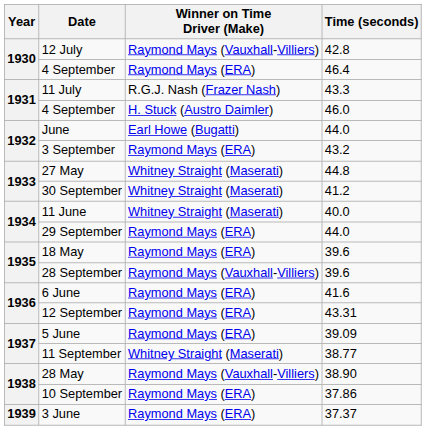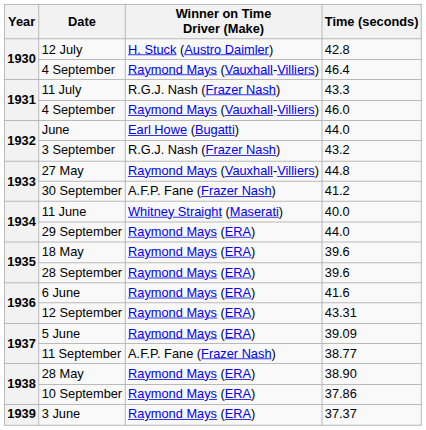12 July | Winner on Time Driver (Make): Raymond Mays (Vauxhall-Villiers) -> H. Stuck (Austro Daimler)
4 September / 46.4 | Winner on Time Driver (Make): Raymond Mays (ERA) -> Raymond Mays (Vauxhall-Villiers)
4 September / 46.0 | Winner on Time Driver (Make): H. Stuck (Austro Daimler) -> Raymond Mays (Vauxhall-Villiers)
3 September | Winner on Time Driver (Make): Raymond Mays (ERA) -> R.G.J. Nash (Frazer Nash)
27 May | Winner on Time Driver (Make): Whitney Straight (Maserati) -> Raymond Mays (Vauxhall-Villiers)
30 September | Winner on Time Driver (Make): Whitney Straight (Maserati) -> A.F.P. Fane (Frazer Nash)
28 September | Winner on Time Driver (Make): Raymond Mays (Vauxhall-Villiers) -> Raymond Mays (ERA)
11 September | Winner on Time Driver (Make): Whitney Straight (Maserati) -> A.F.P. Fane (Frazer Nash)
28 May | Winner on Time Driver (Make): Raymond Mays (Vauxhall-Villiers) -> Raymond Mays (ERA)
